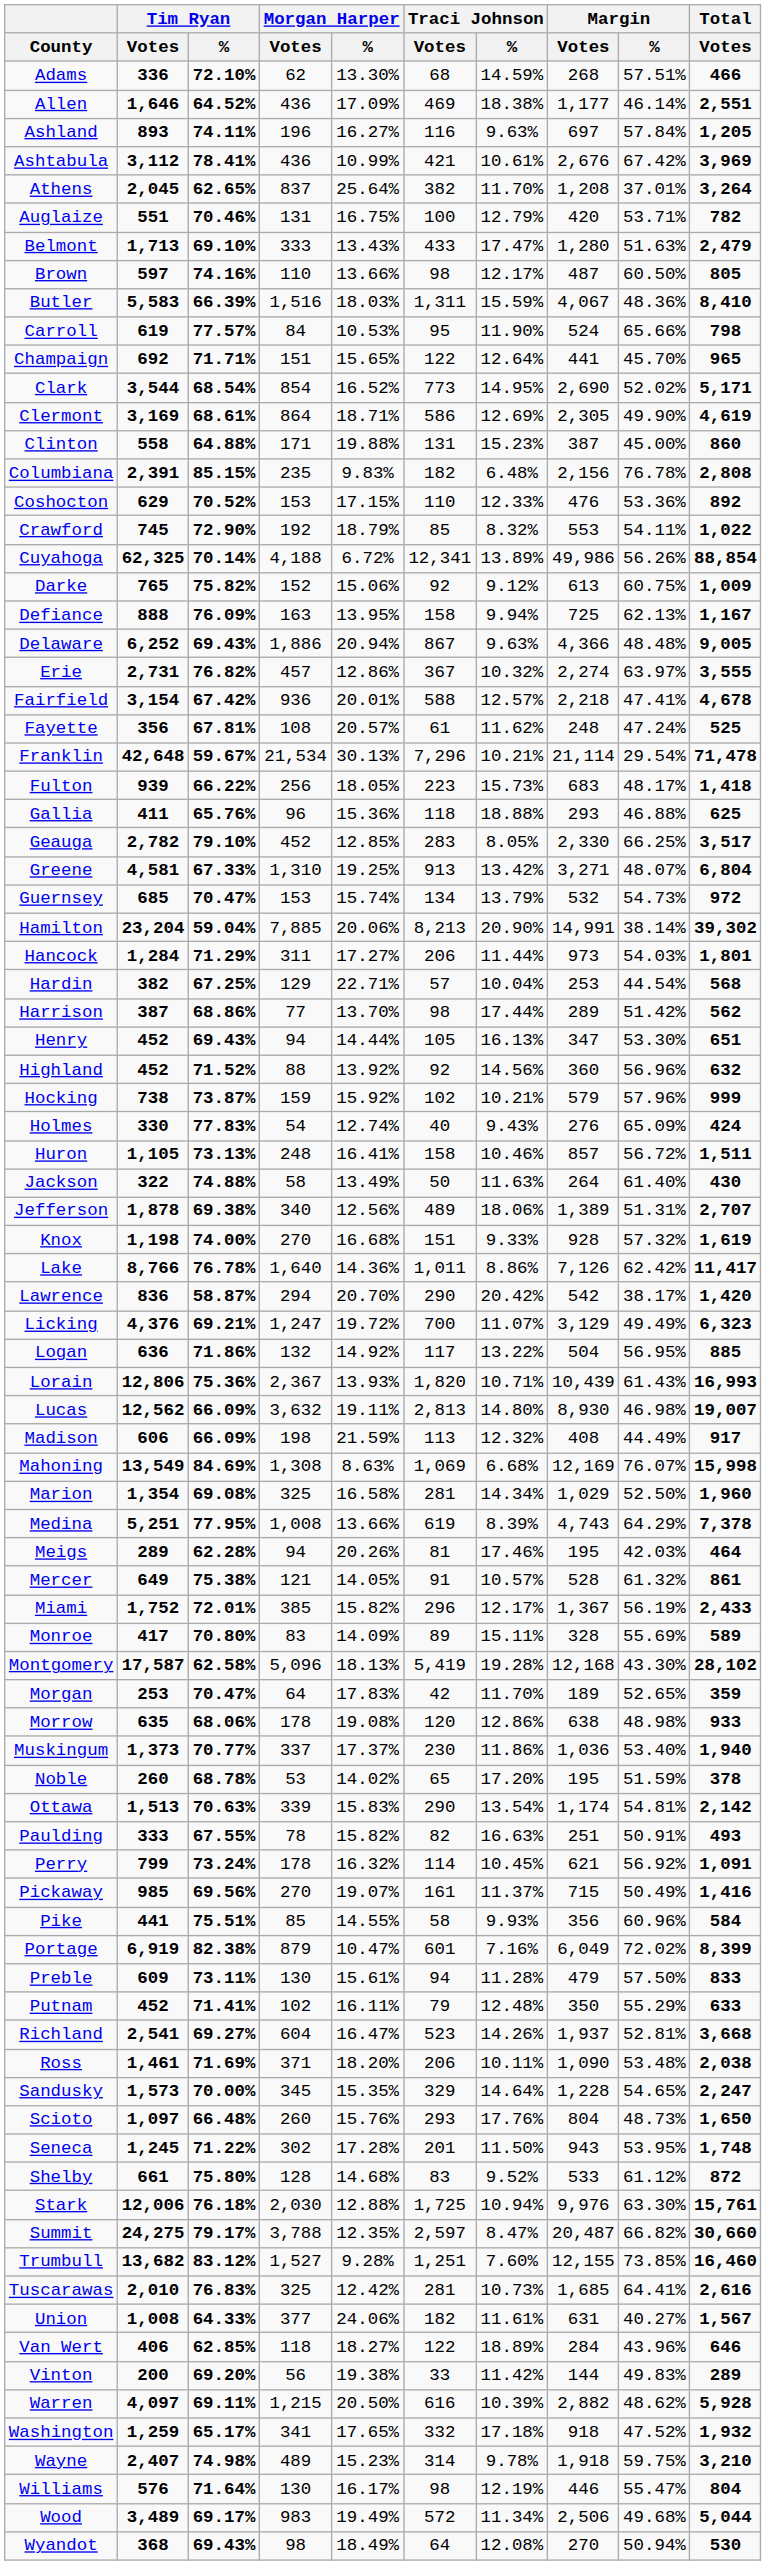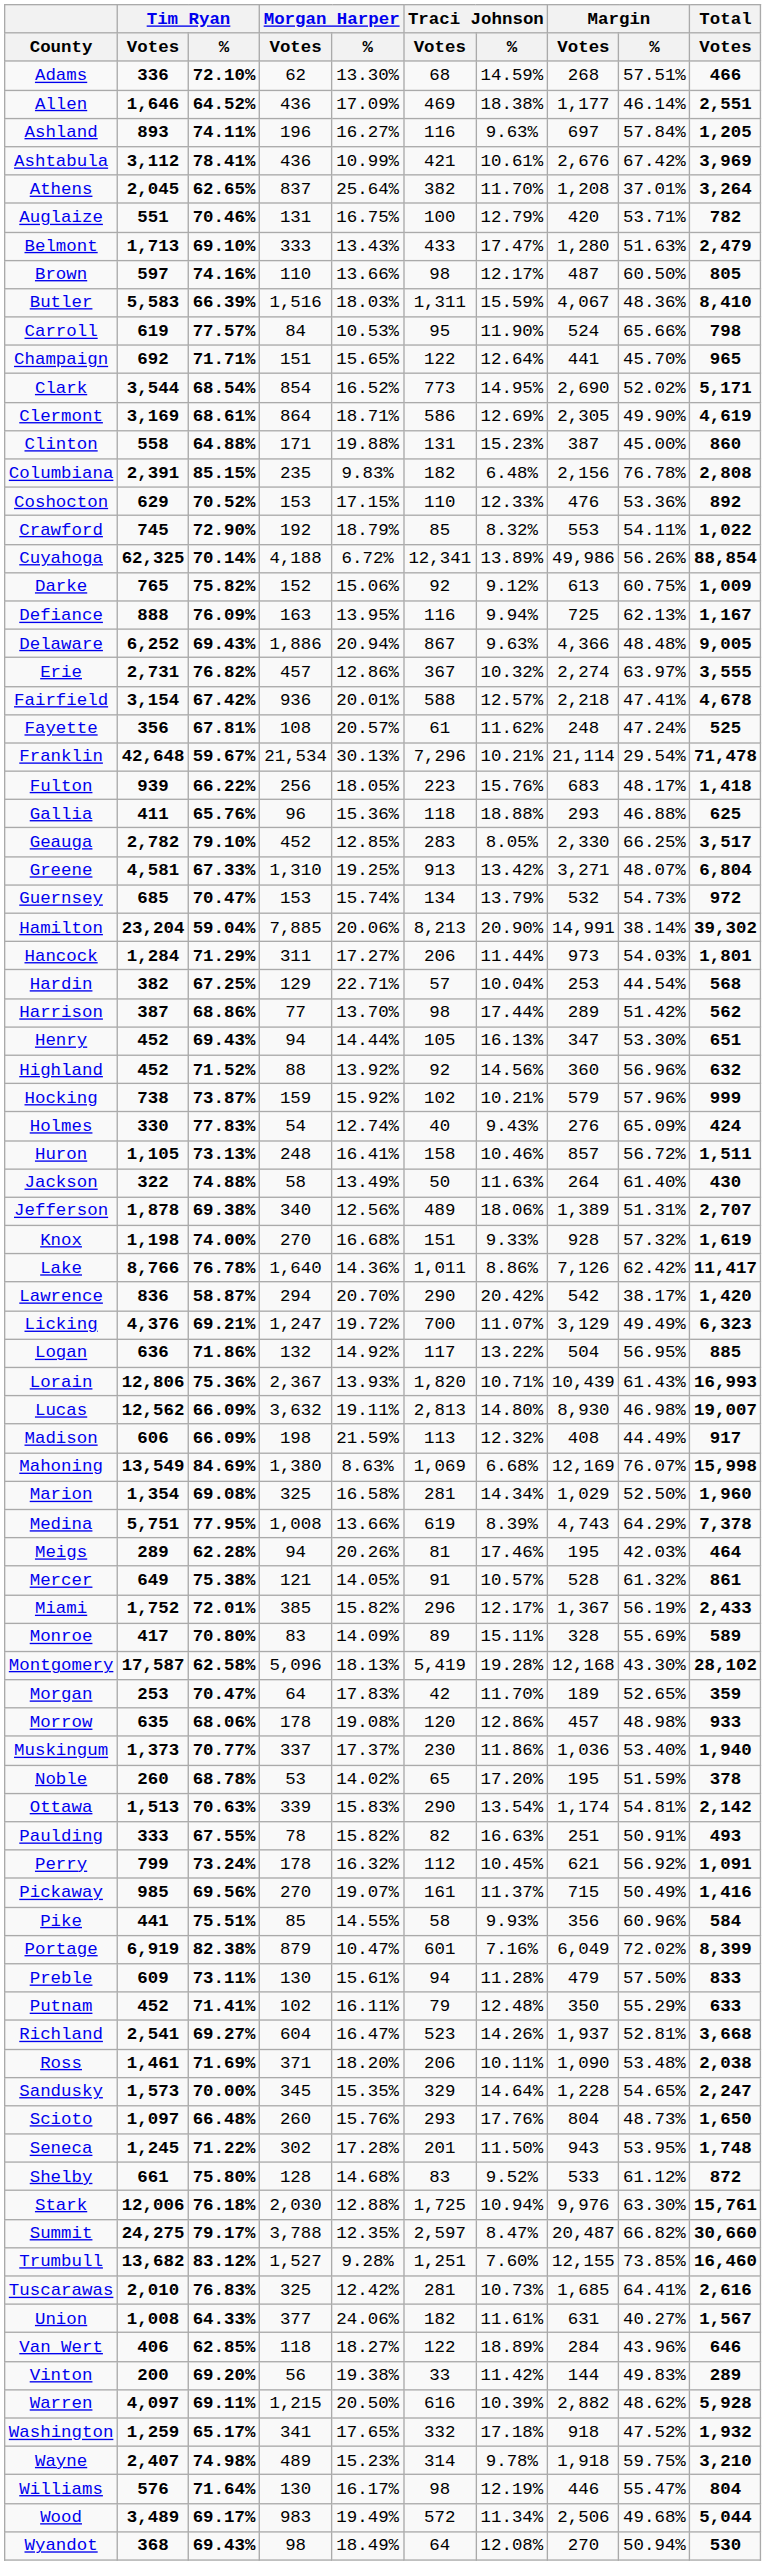Defiance | Traci Johnson / Votes: 158 -> 116
Fulton | Traci Johnson / %: 15.73% -> 15.76%
Mahoning | Morgan Harper / Votes: 1,308 -> 1,380
Medina | Tim Ryan / Votes: 5,251 -> 5,751
Morrow | Margin / Votes: 638 -> 457
Perry | Traci Johnson / Votes: 114 -> 112
